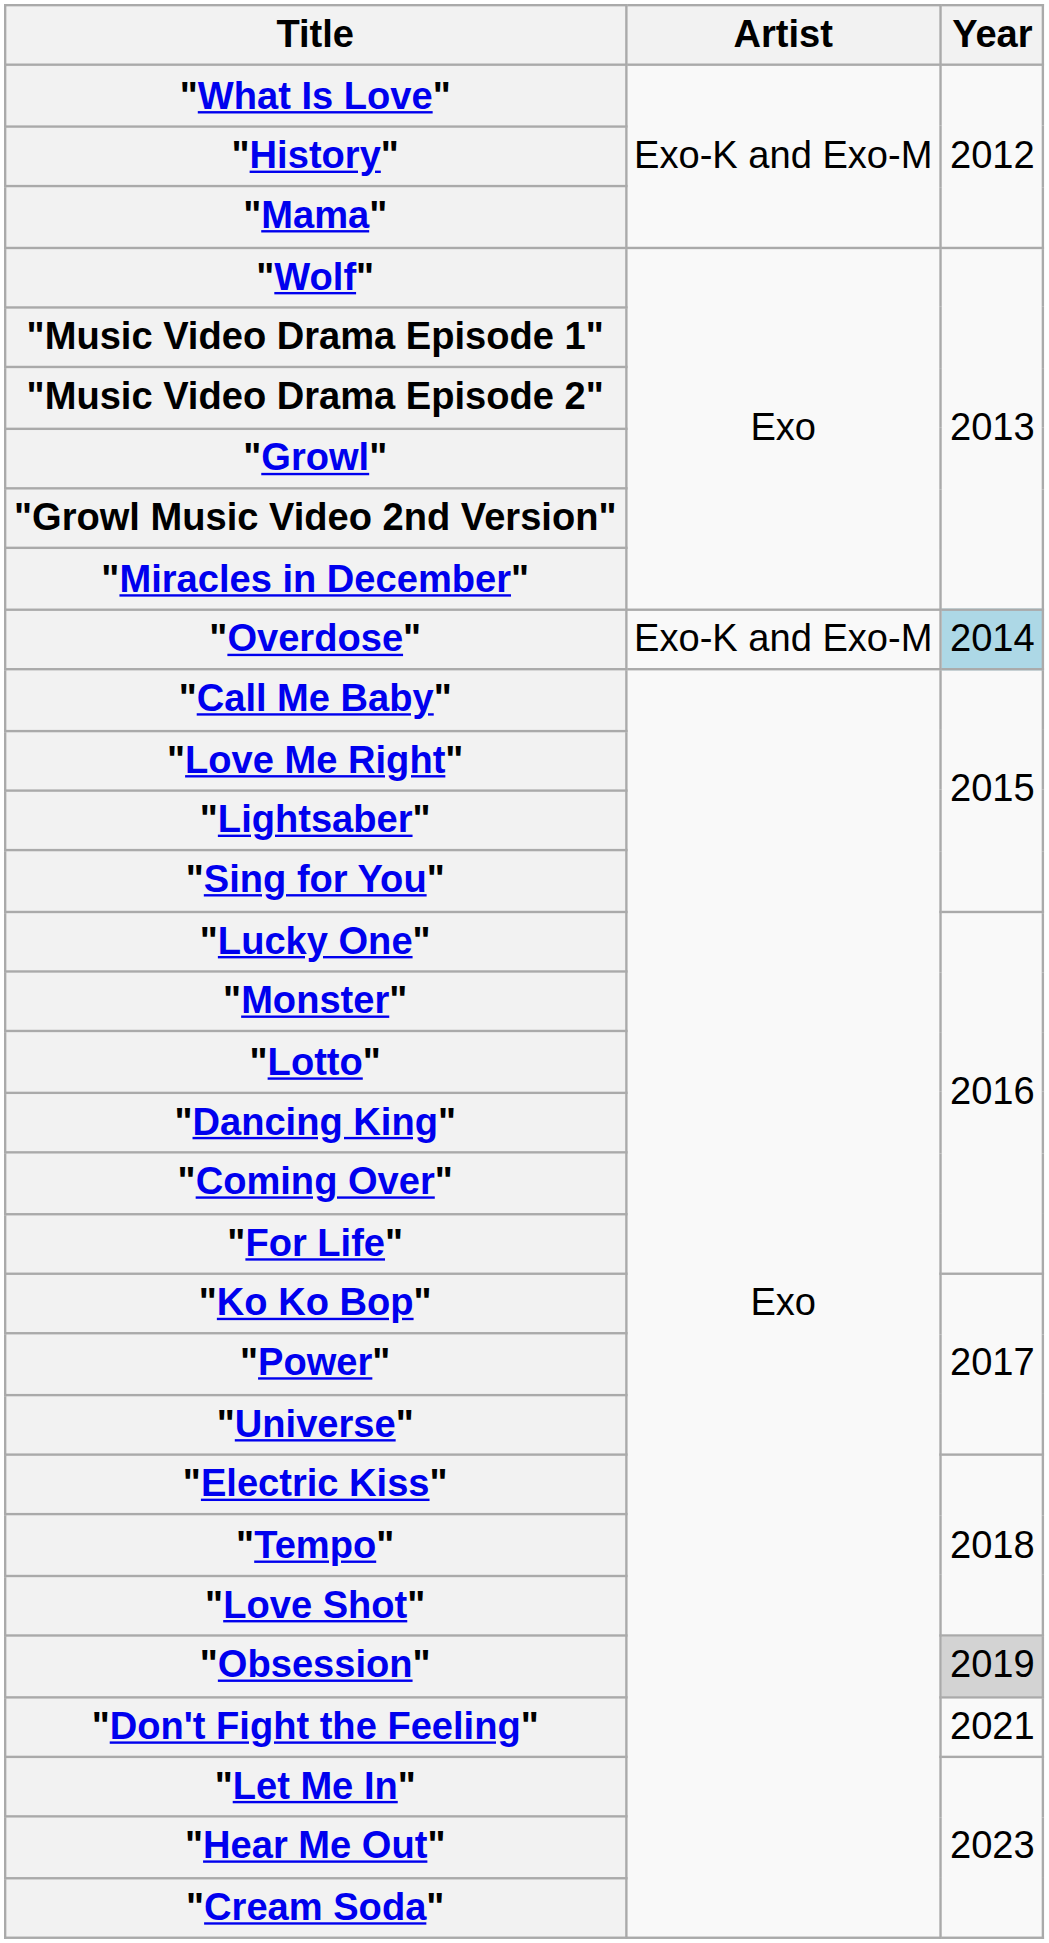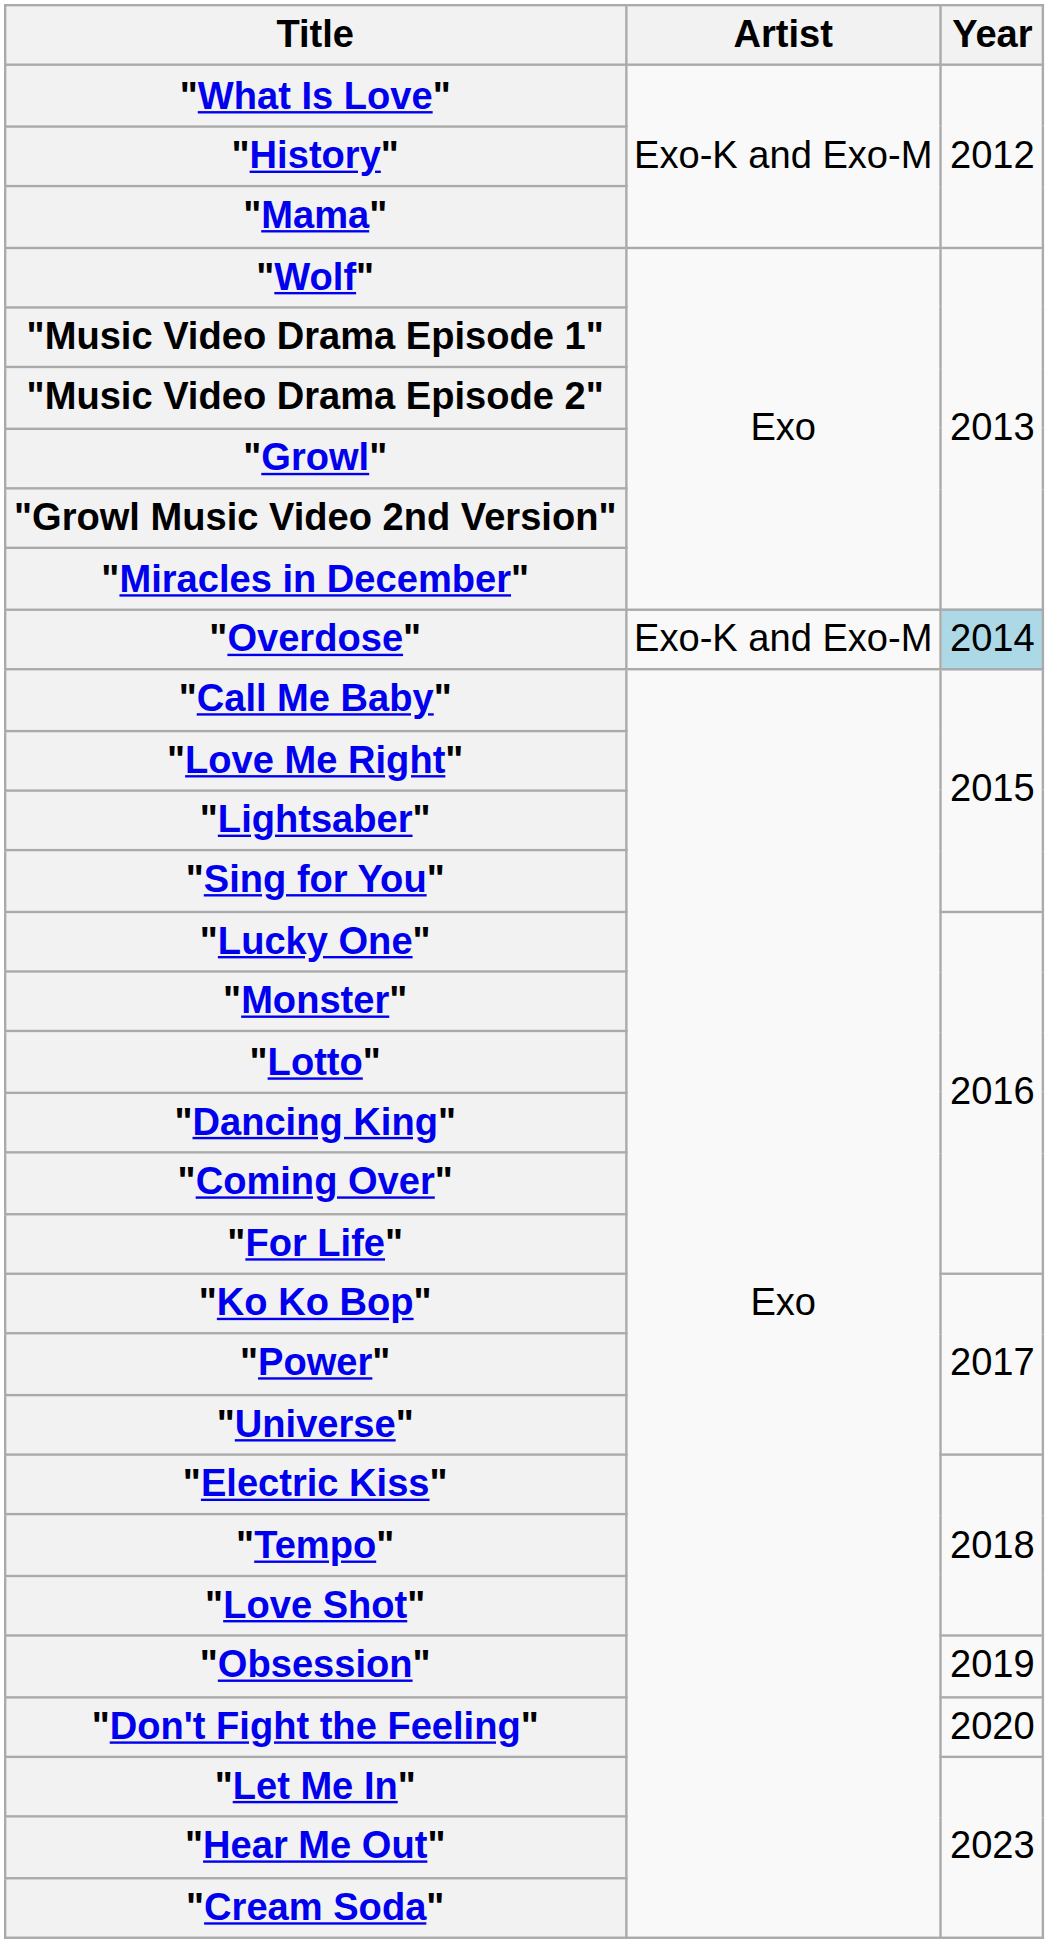"Obsession" | Year: lightgrey background -> no background
"Don't Fight the Feeling" | Year: 2021 -> 2020
